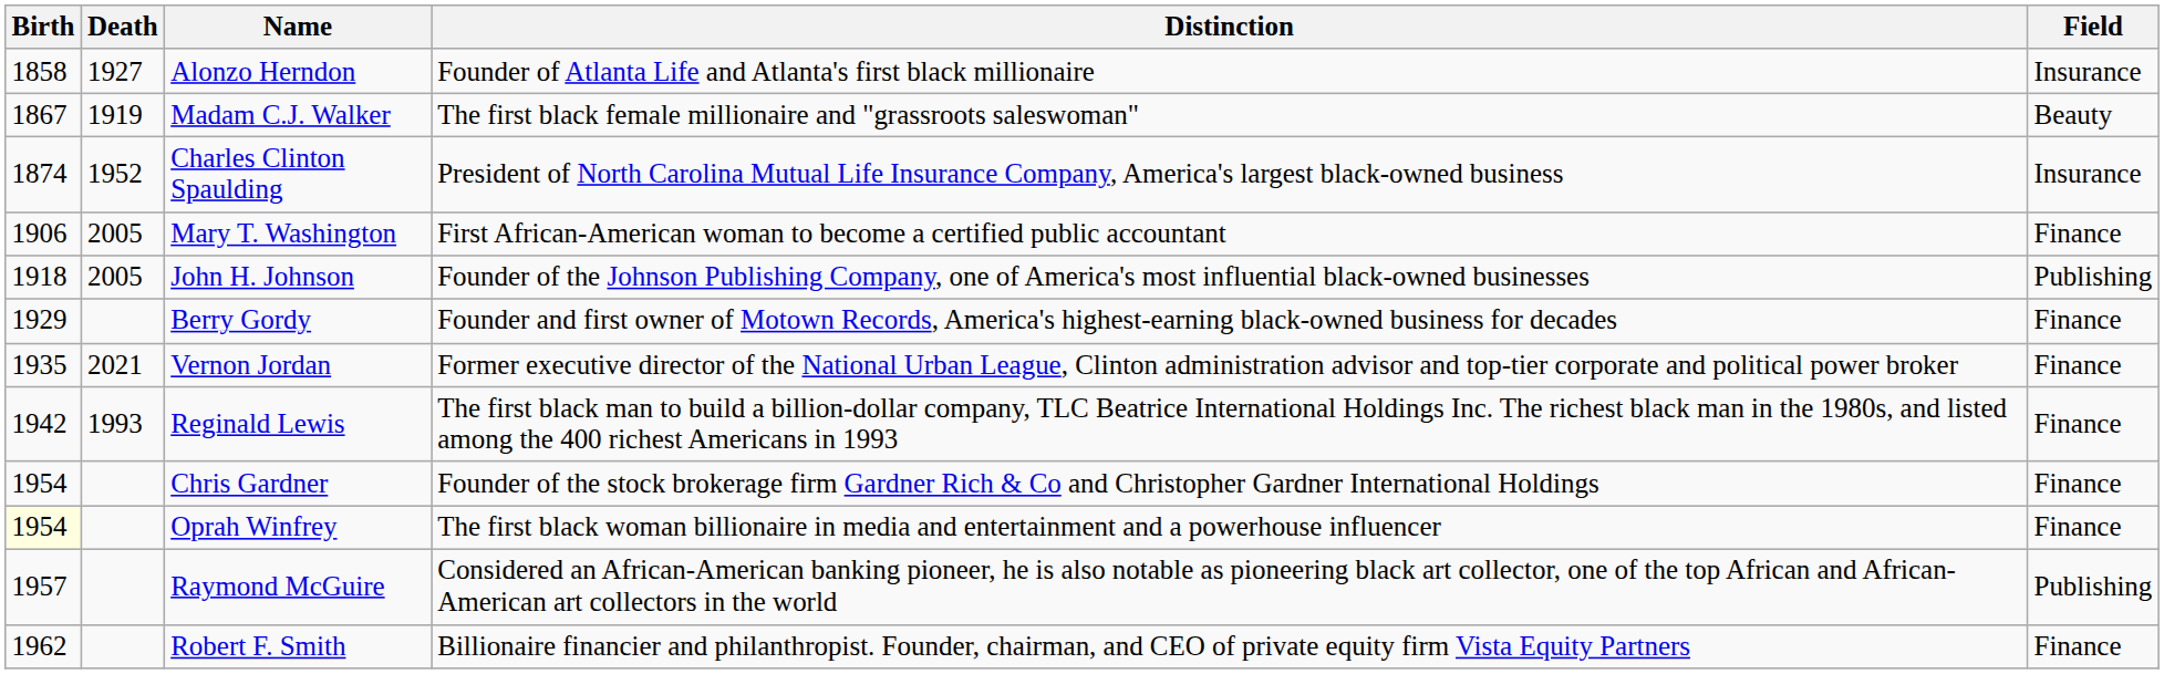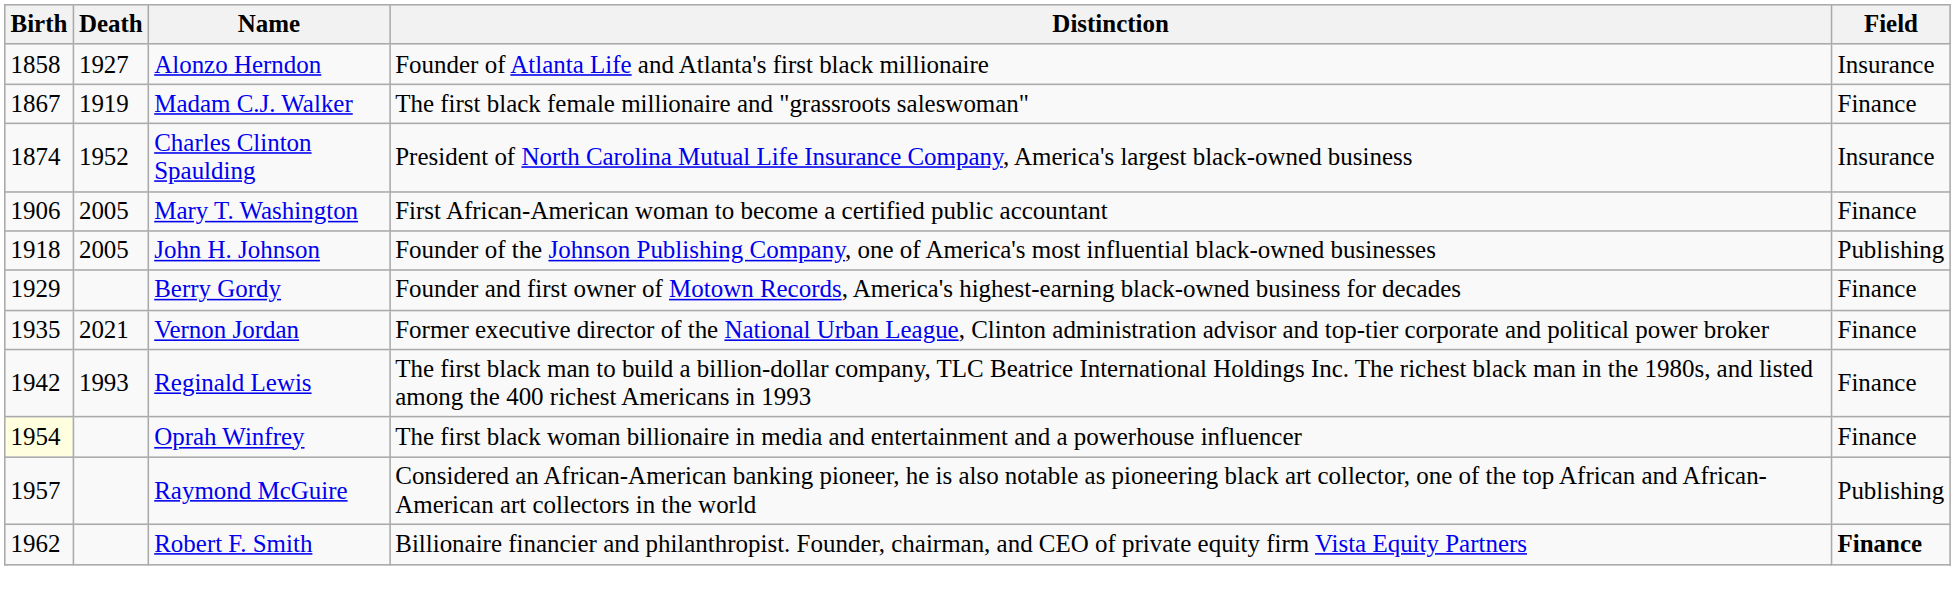Madam C.J. Walker | Field: Beauty -> Finance
- row: 1954 | Chris Gardner | Founder of the stock brokerage firm Gardner Rich & Co and Christopher Gardner International Holdings | Finance
Robert F. Smith | Field: normal -> bold
